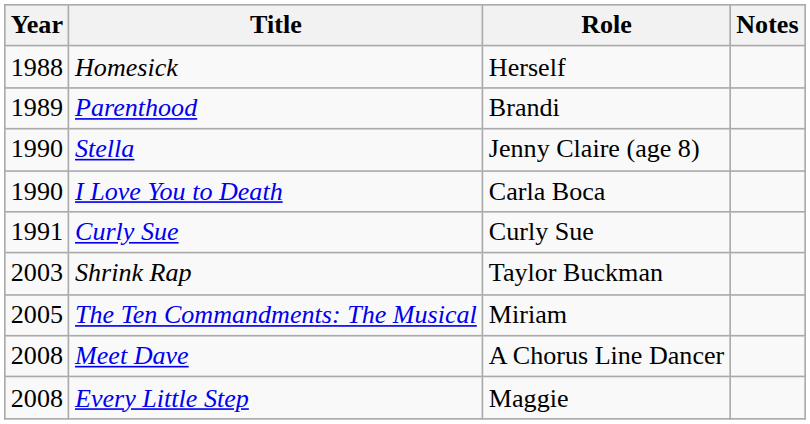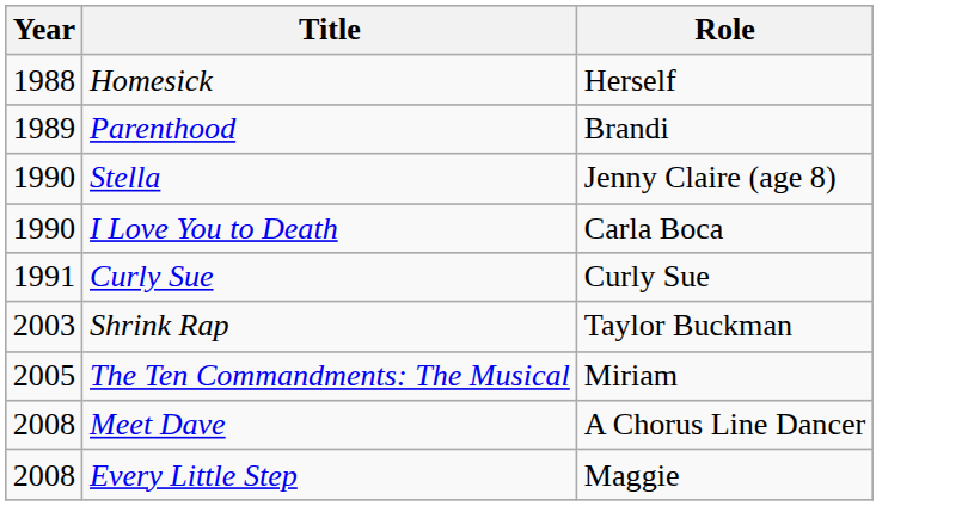- column: Notes
